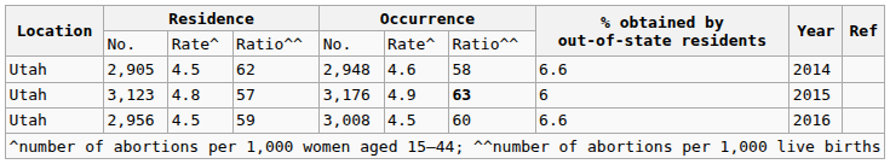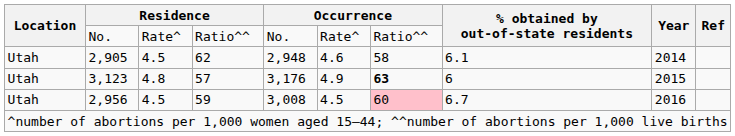2,905 | % obtained by out-of-state residents: 6.6 -> 6.1
2,956 | column 7: no background -> pink background
2,956 | % obtained by out-of-state residents: 6.6 -> 6.7
